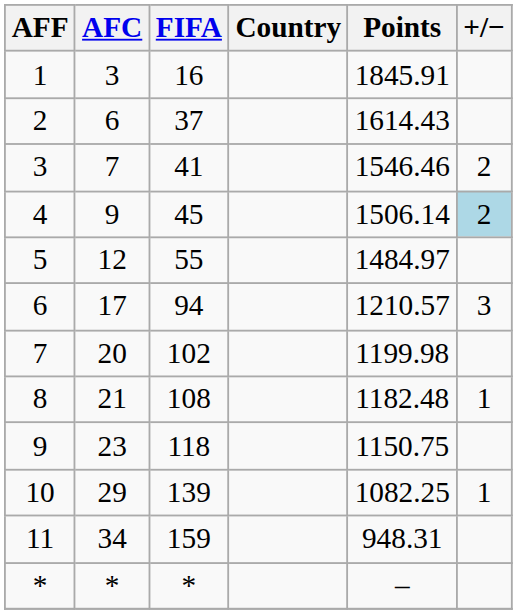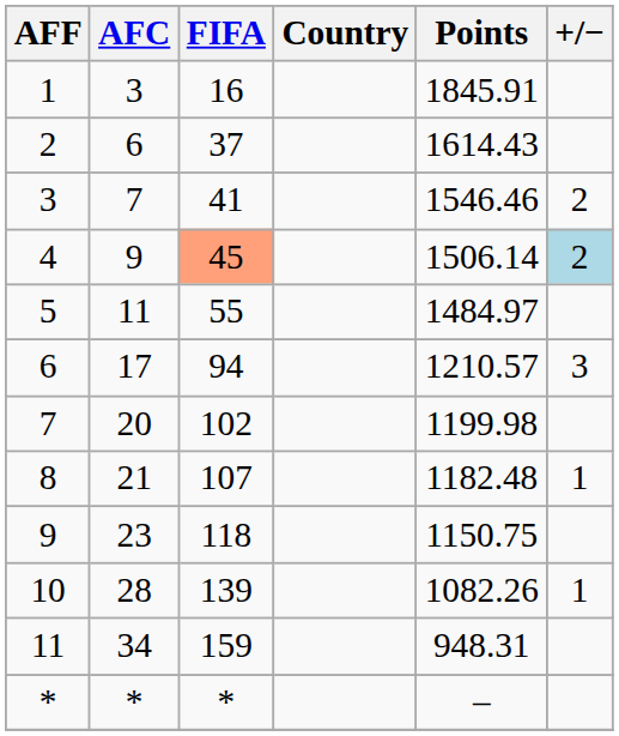4 | FIFA: no background -> lightsalmon background
5 | AFC: 12 -> 11
8 | FIFA: 108 -> 107
10 | AFC: 29 -> 28
10 | Points: 1082.25 -> 1082.26
